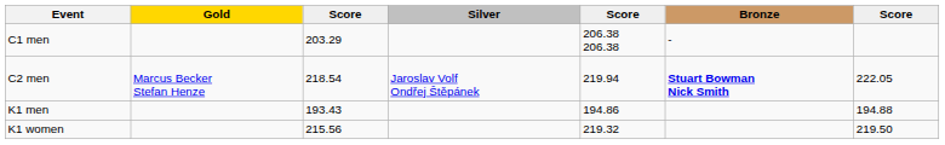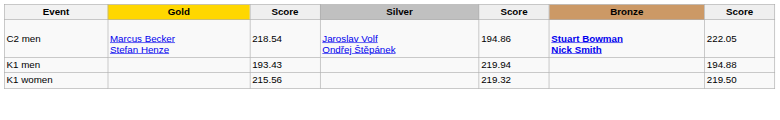- row: C1 men | 203.29 | 206.38 206.38 | -
C2 men | column 5: 219.94 -> 194.86
K1 men | column 5: 194.86 -> 219.94
